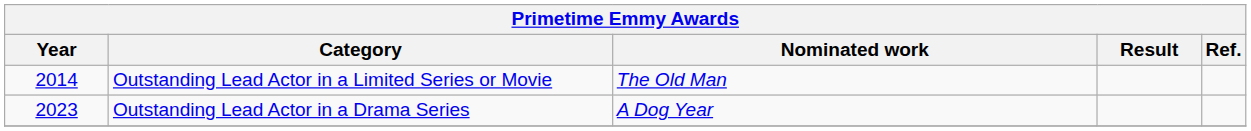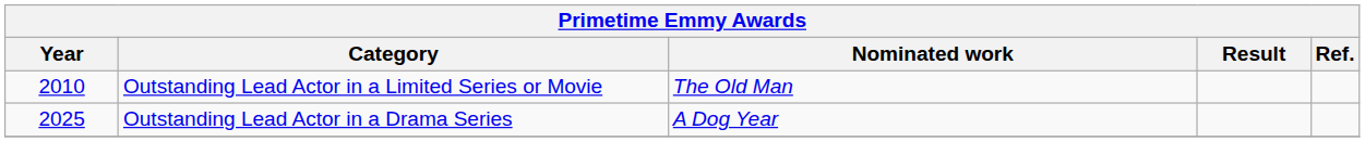Outstanding Lead Actor in a Limited Series or Movie | Year: 2014 -> 2010
Outstanding Lead Actor in a Drama Series | Year: 2023 -> 2025
